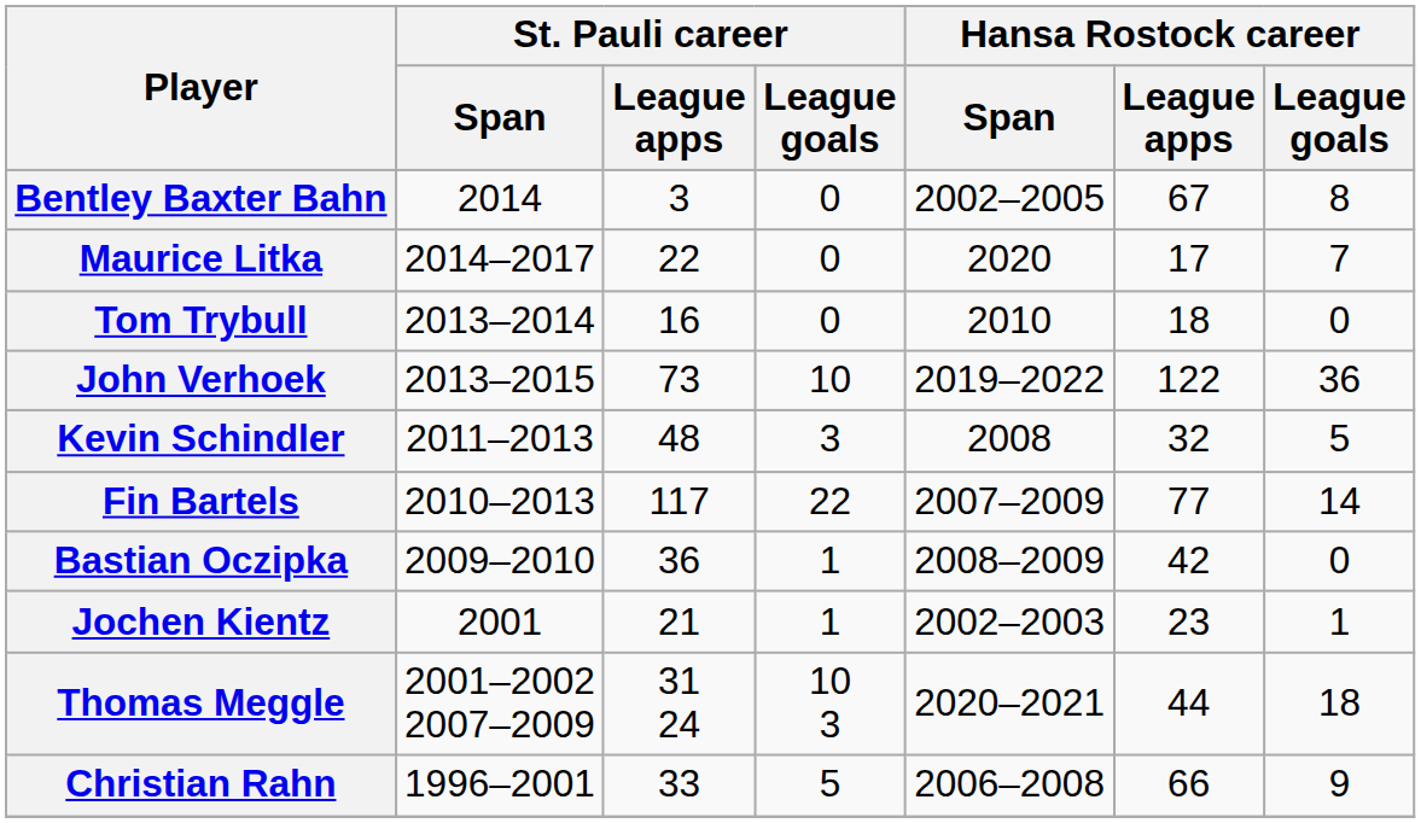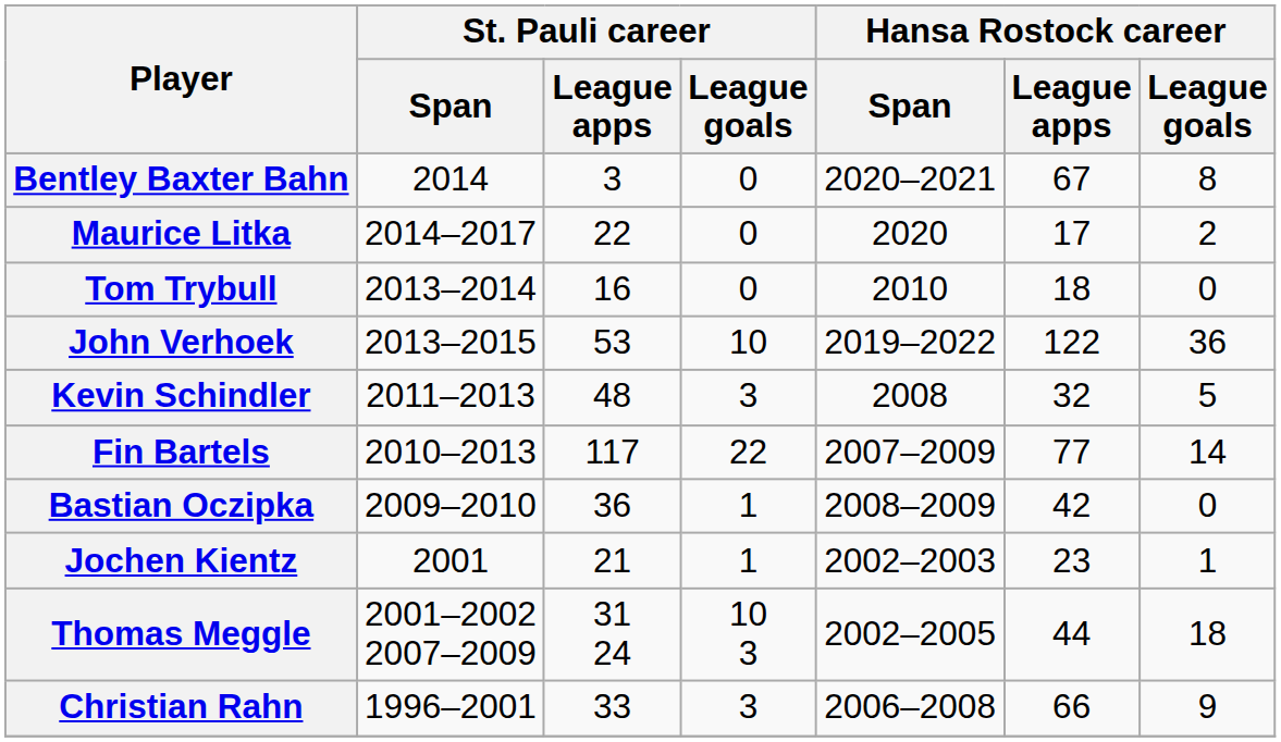Bentley Baxter Bahn | Hansa Rostock career / Span: 2002–2005 -> 2020–2021
Maurice Litka | Hansa Rostock career / League goals: 7 -> 2
John Verhoek | St. Pauli career / League apps: 73 -> 53
Thomas Meggle | Hansa Rostock career / Span: 2020–2021 -> 2002–2005
Christian Rahn | St. Pauli career / League goals: 5 -> 3
